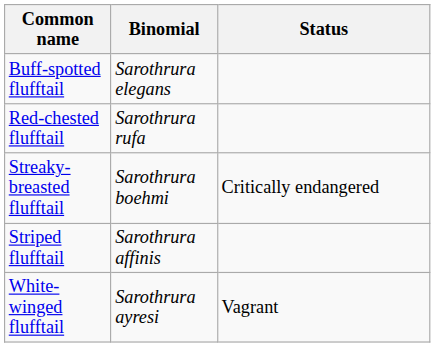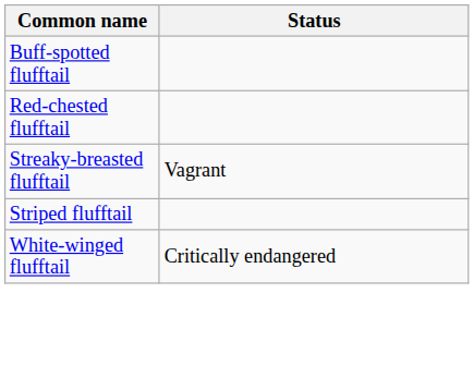- column: Binomial | Sarothrura elegans | Sarothrura rufa | Sarothrura boehmi | Sarothrura affinis | Sarothrura ayresi
Streaky-breasted flufftail | Status: Critically endangered -> Vagrant
White-winged flufftail | Status: Vagrant -> Critically endangered
